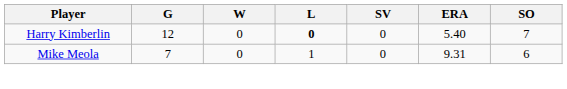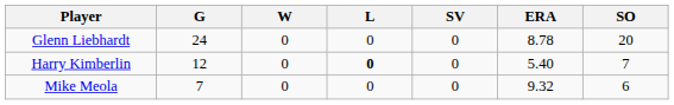+ row: Glenn Liebhardt | 24 | 0 | 0 | 0 | 8.78 | 20
Mike Meola | L: 1 -> 0
Mike Meola | ERA: 9.31 -> 9.32
